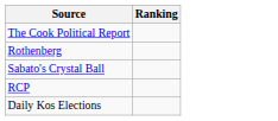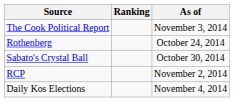+ column: As of | November 3, 2014 | October 24, 2014 | October 30, 2014 | November 2, 2014 | November 4, 2014
